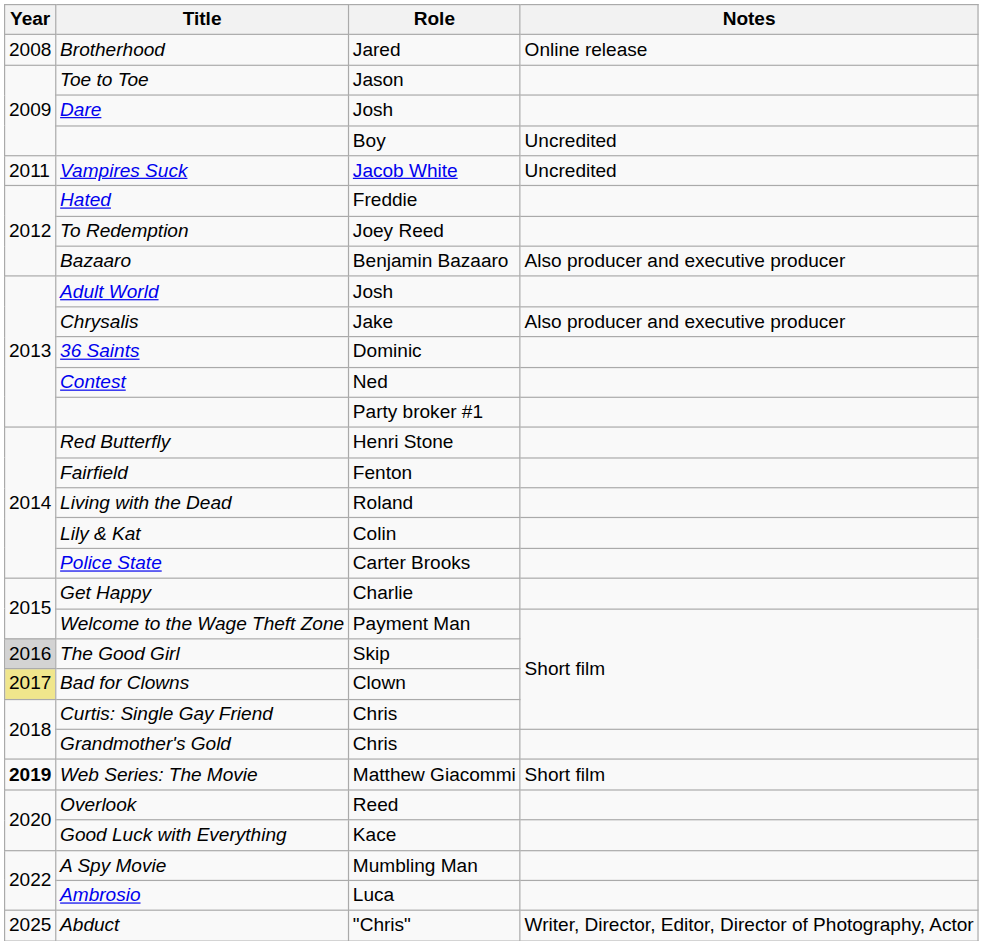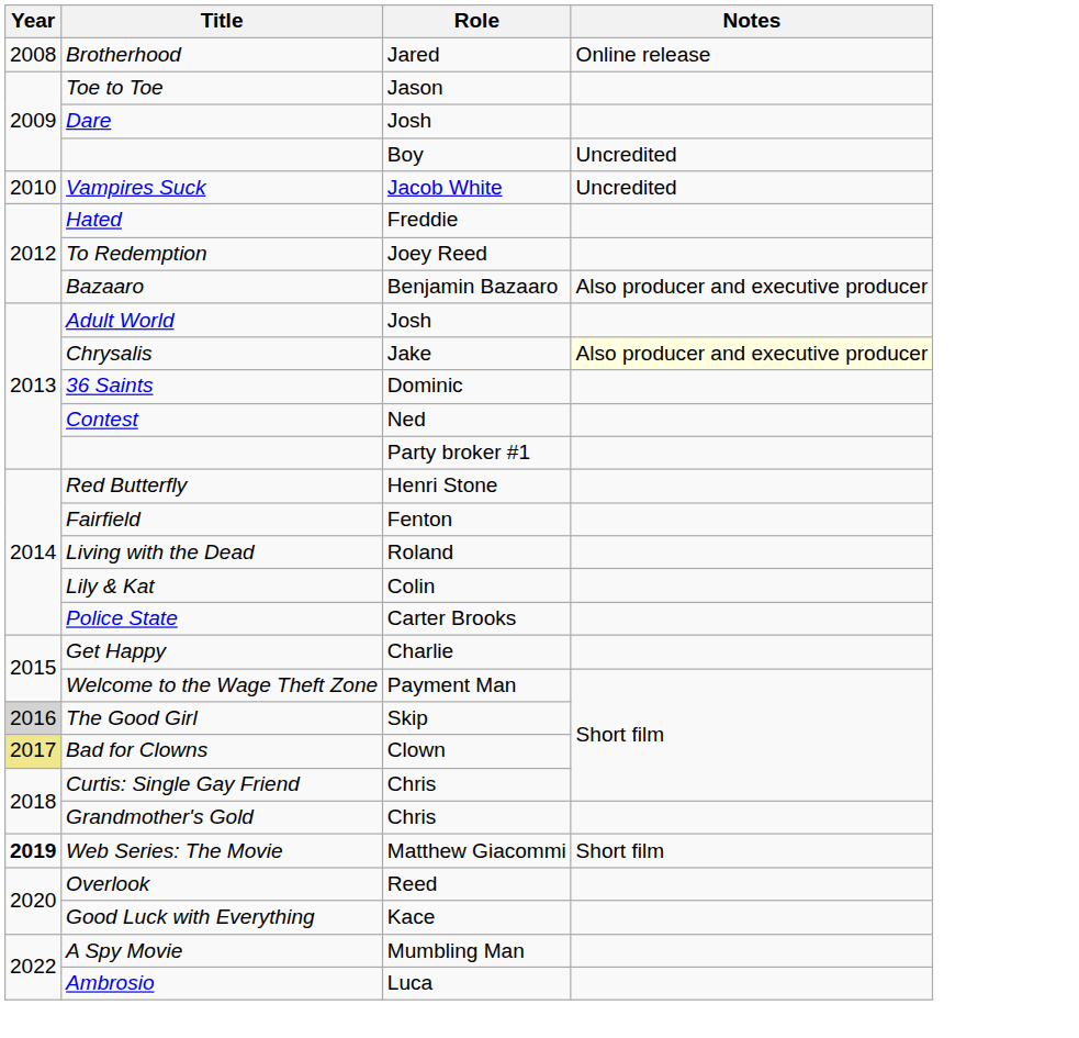Vampires Suck | Year: 2011 -> 2010
Chrysalis | Notes: no background -> lightyellow background
- row: 2025 | Abduct | "Chris" | Writer, Director, Editor, Director of Photography, Actor
